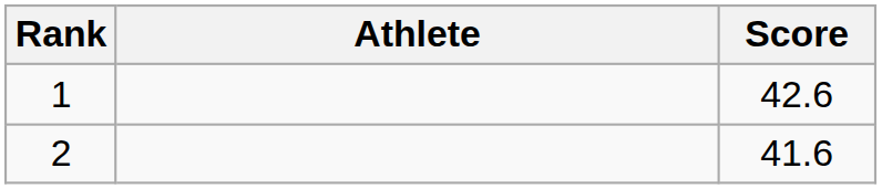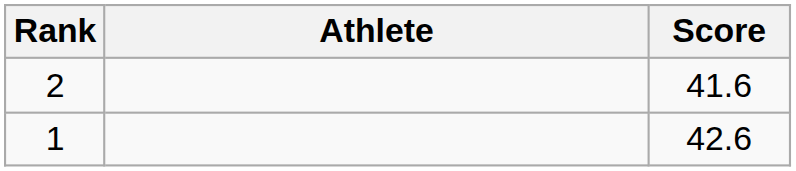rows swapped: 1 <-> 2
